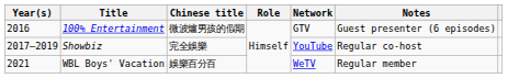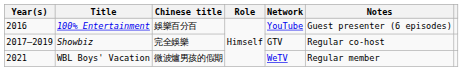100% Entertainment | Chinese title: 微波爐男孩的假期 -> 娛樂百分百
100% Entertainment | Network: GTV -> YouTube
Showbiz | Network: YouTube -> GTV
WBL Boys' Vacation | Chinese title: 娛樂百分百 -> 微波爐男孩的假期
